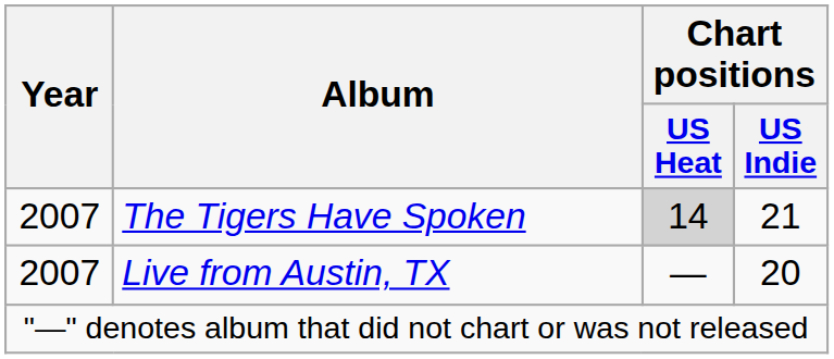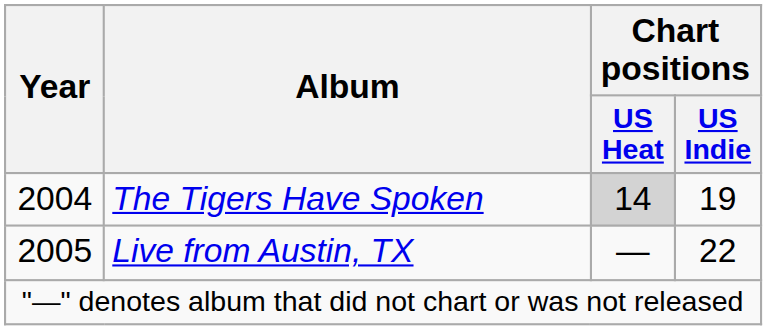The Tigers Have Spoken | Year: 2007 -> 2004
The Tigers Have Spoken | Chart positions / US Indie: 21 -> 19
Live from Austin, TX | Year: 2007 -> 2005
Live from Austin, TX | Chart positions / US Indie: 20 -> 22
